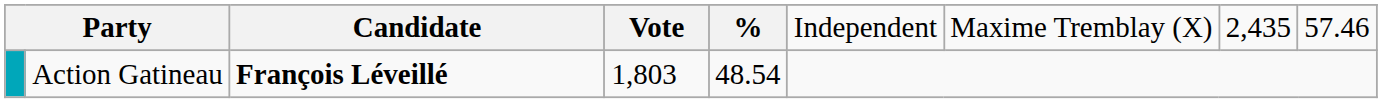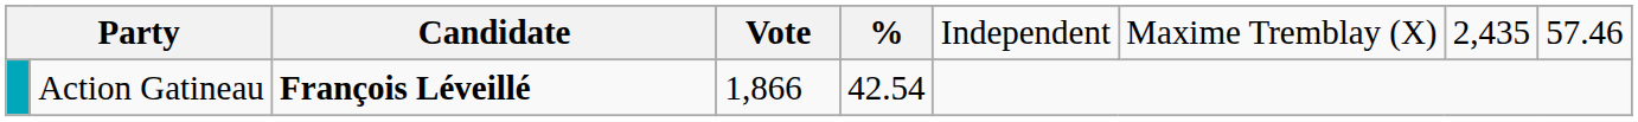Action Gatineau | column 4: 1,803 -> 1,866
Action Gatineau | column 5: 48.54 -> 42.54
